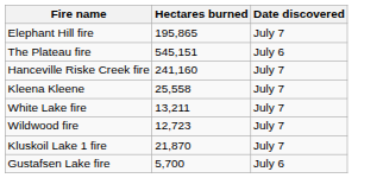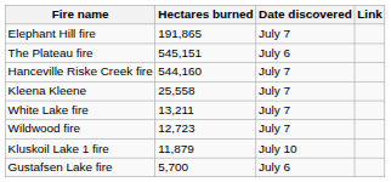+ column: Link
Elephant Hill fire | Hectares burned: 195,865 -> 191,865
Hanceville Riske Creek fire | Hectares burned: 241,160 -> 544,160
Kluskoil Lake 1 fire | Hectares burned: 21,870 -> 11,879
Kluskoil Lake 1 fire | Date discovered: July 7 -> July 10
